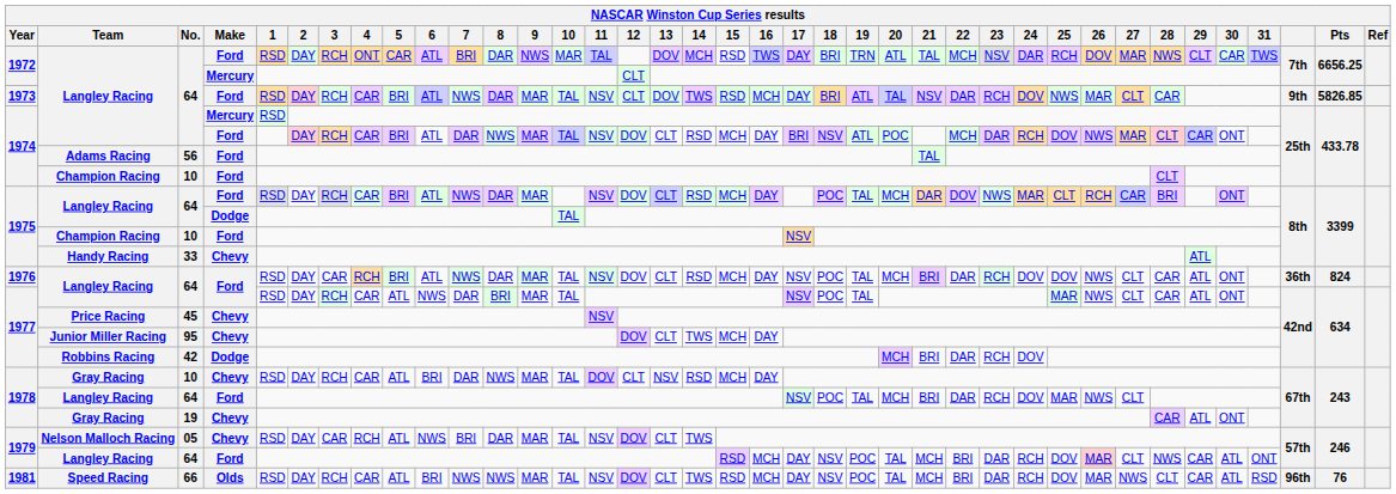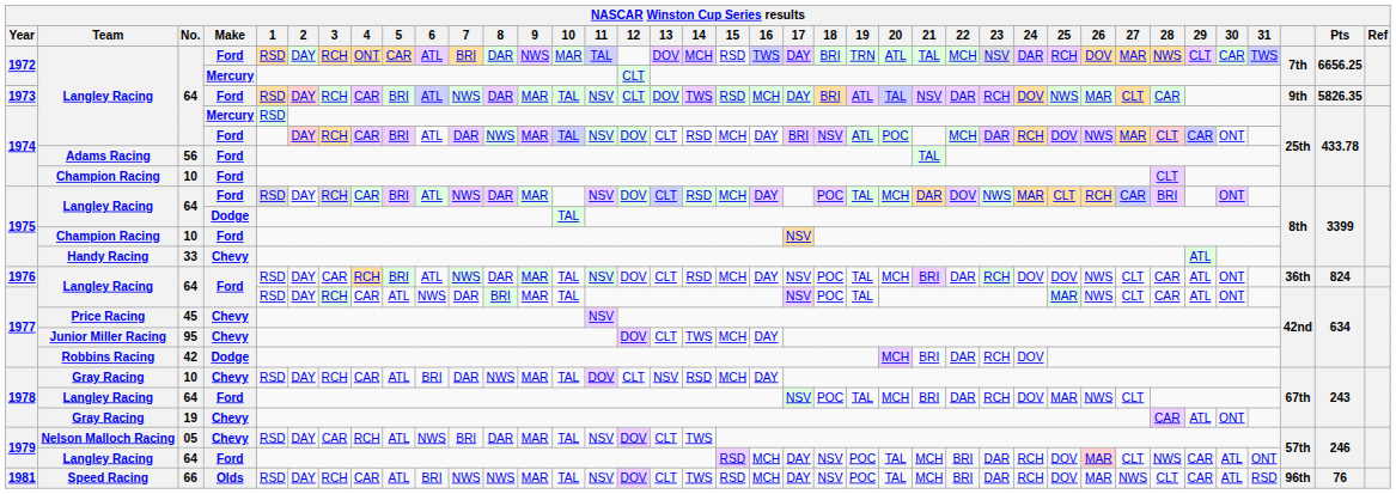1973 / Langley Racing | Pts: 5826.85 -> 5826.35
